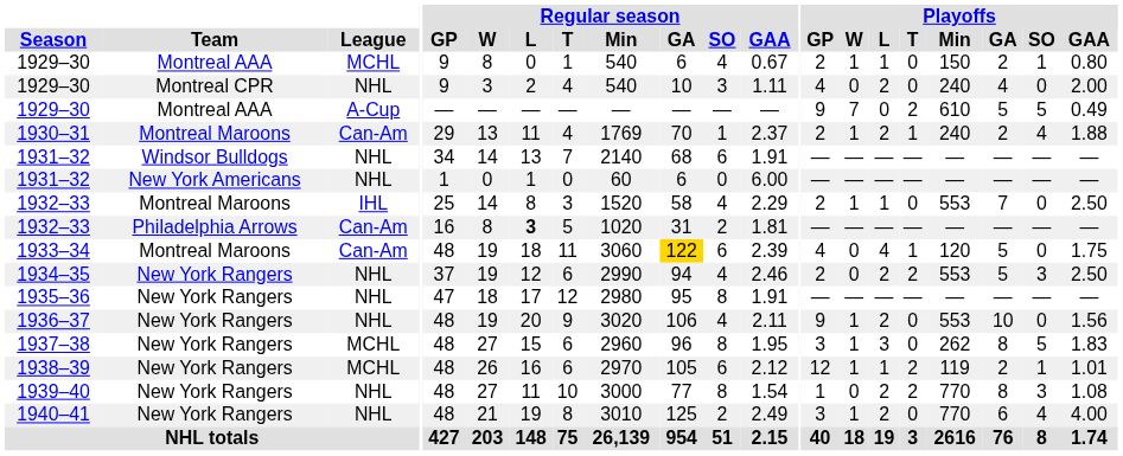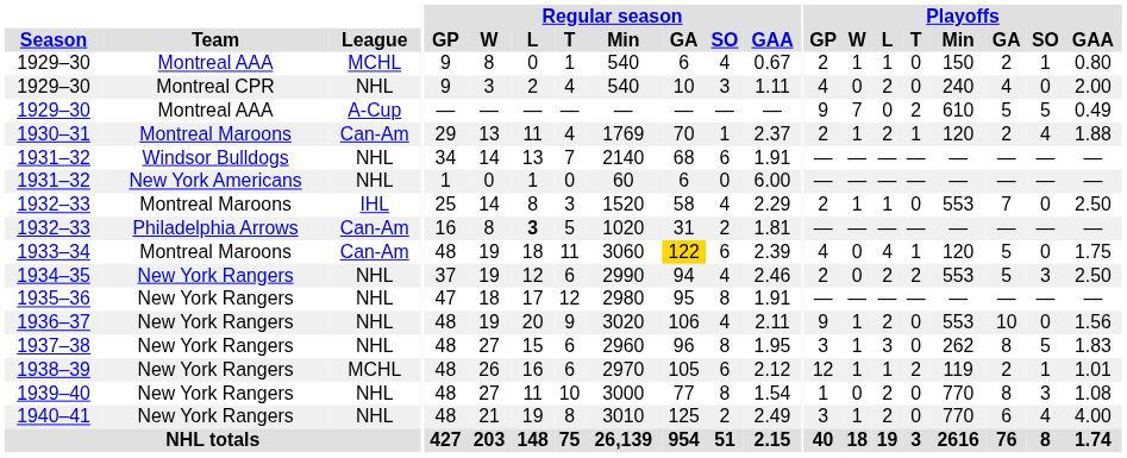1930–31 | Playoffs / Min: 240 -> 120
1937–38 | League: MCHL -> NHL
1939–40 | Playoffs / T: 2 -> 0
